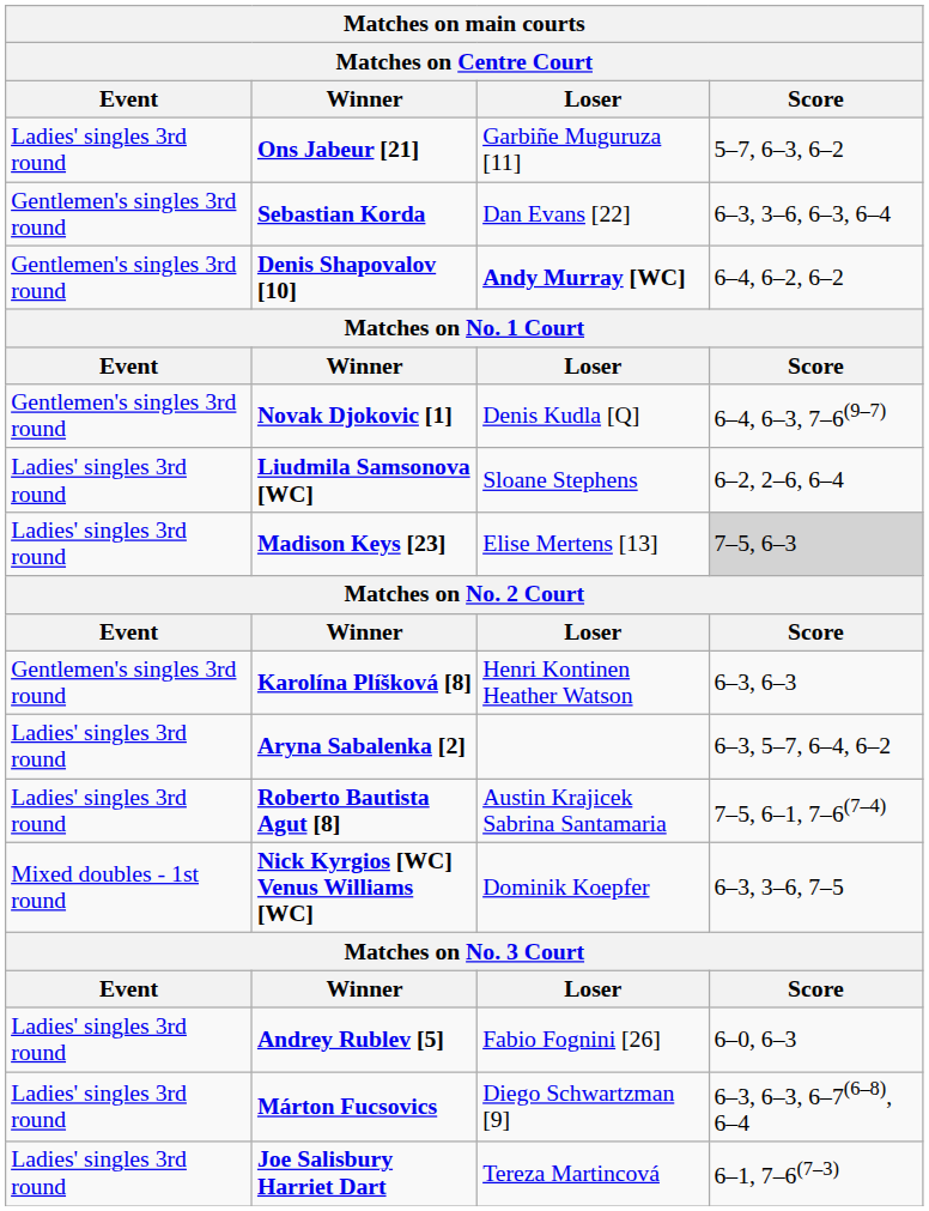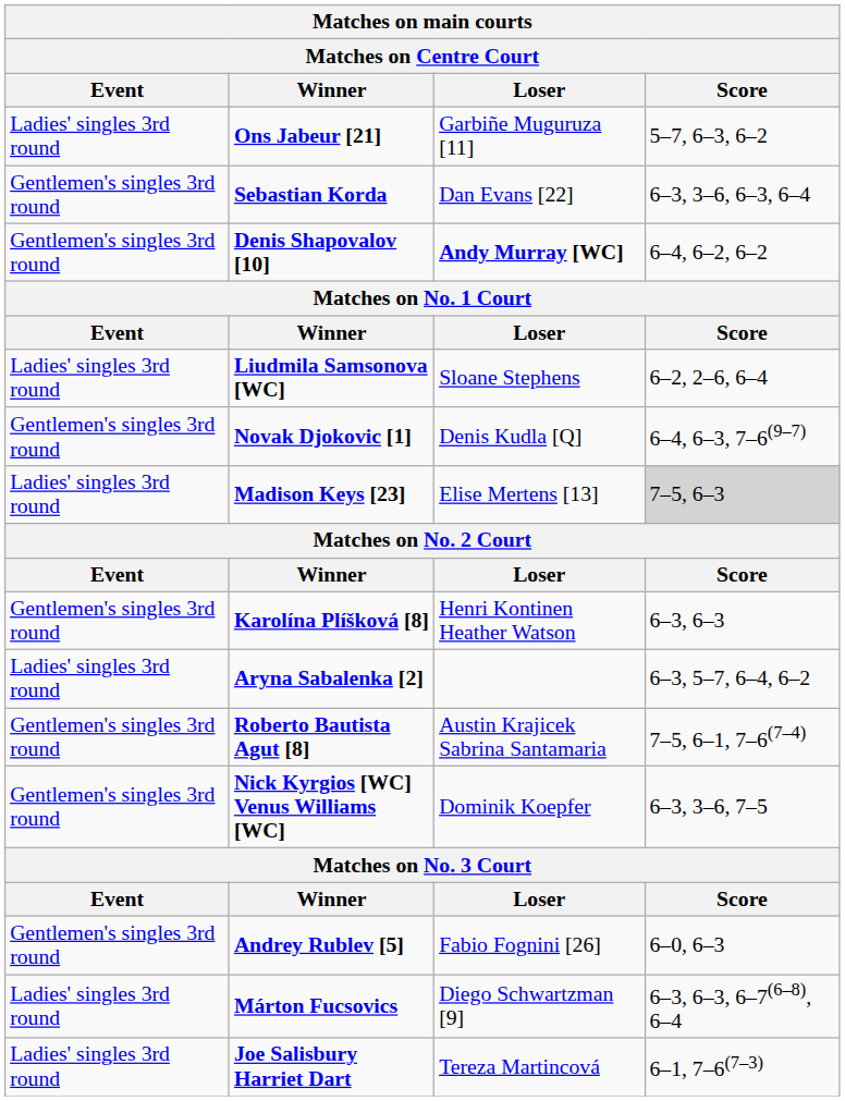rows swapped: Liudmila Samsonova [WC] <-> Novak Djokovic [1]
Roberto Bautista Agut [8] | Event: Ladies' singles 3rd round -> Gentlemen's singles 3rd round
Nick Kyrgios [WC] Venus Williams [WC] | Event: Mixed doubles - 1st round -> Gentlemen's singles 3rd round
Andrey Rublev [5] | Event: Ladies' singles 3rd round -> Gentlemen's singles 3rd round
